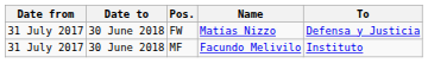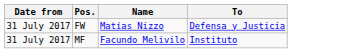- column: Date to | 30 June 2018 | 30 June 2018
